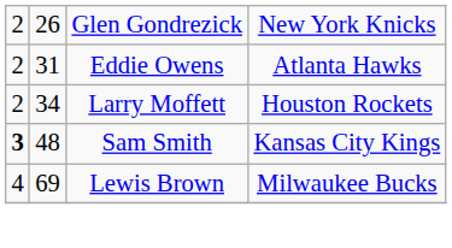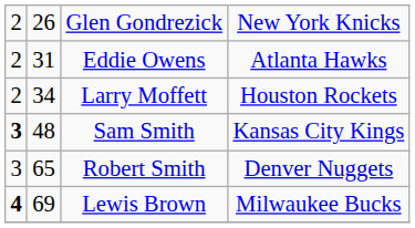+ row: 3 | 65 | Robert Smith | Denver Nuggets
Lewis Brown | column 1: normal -> bold
